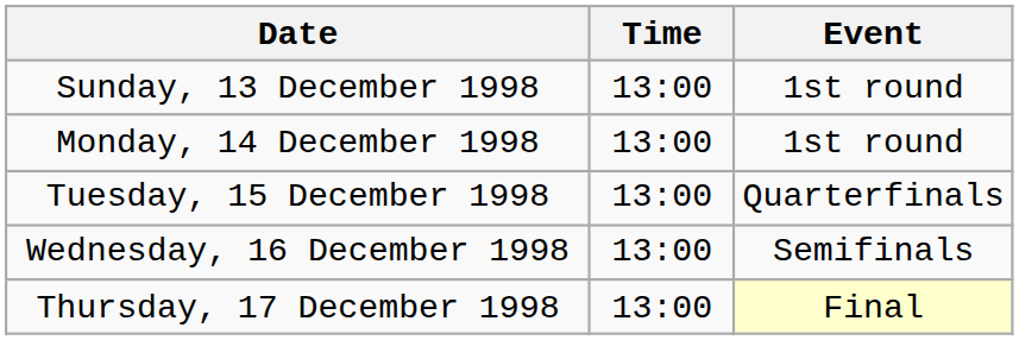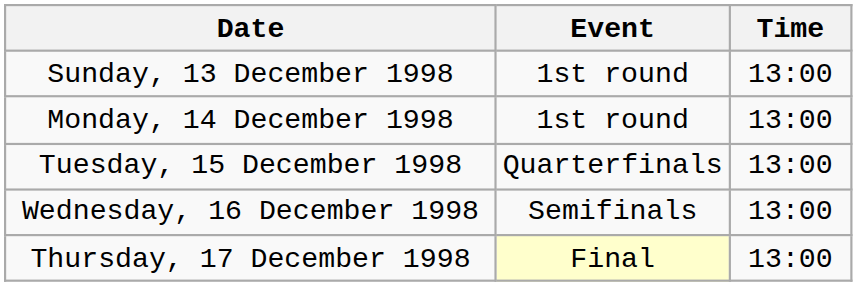columns swapped: Time <-> Event
